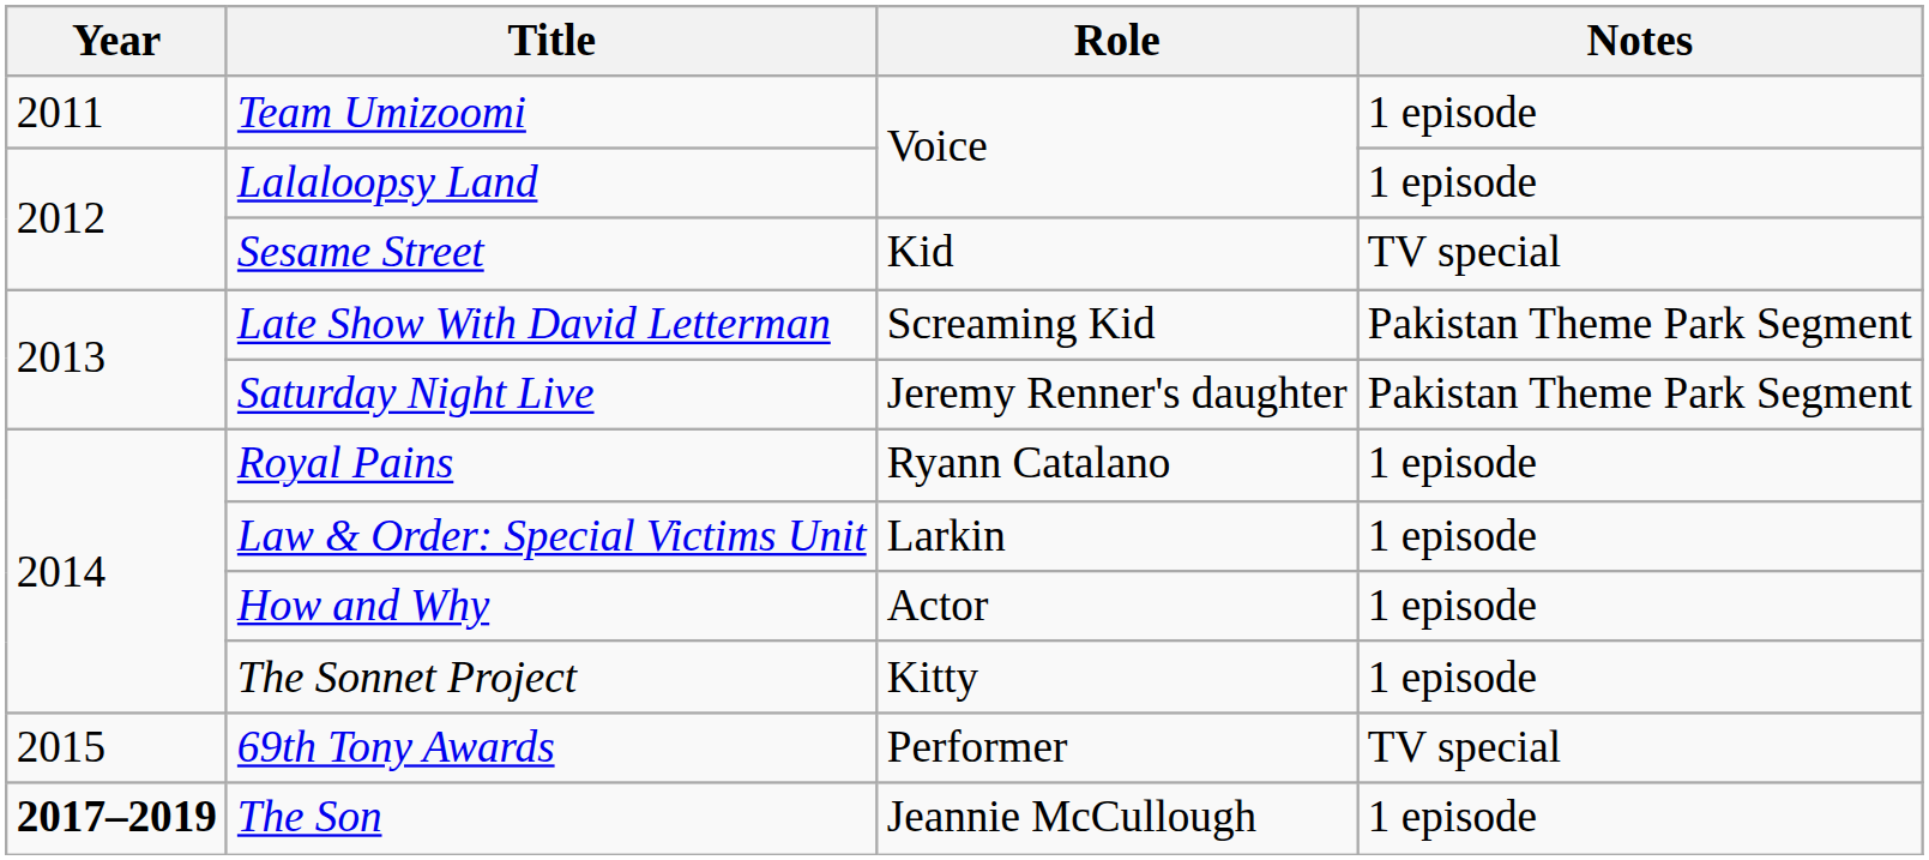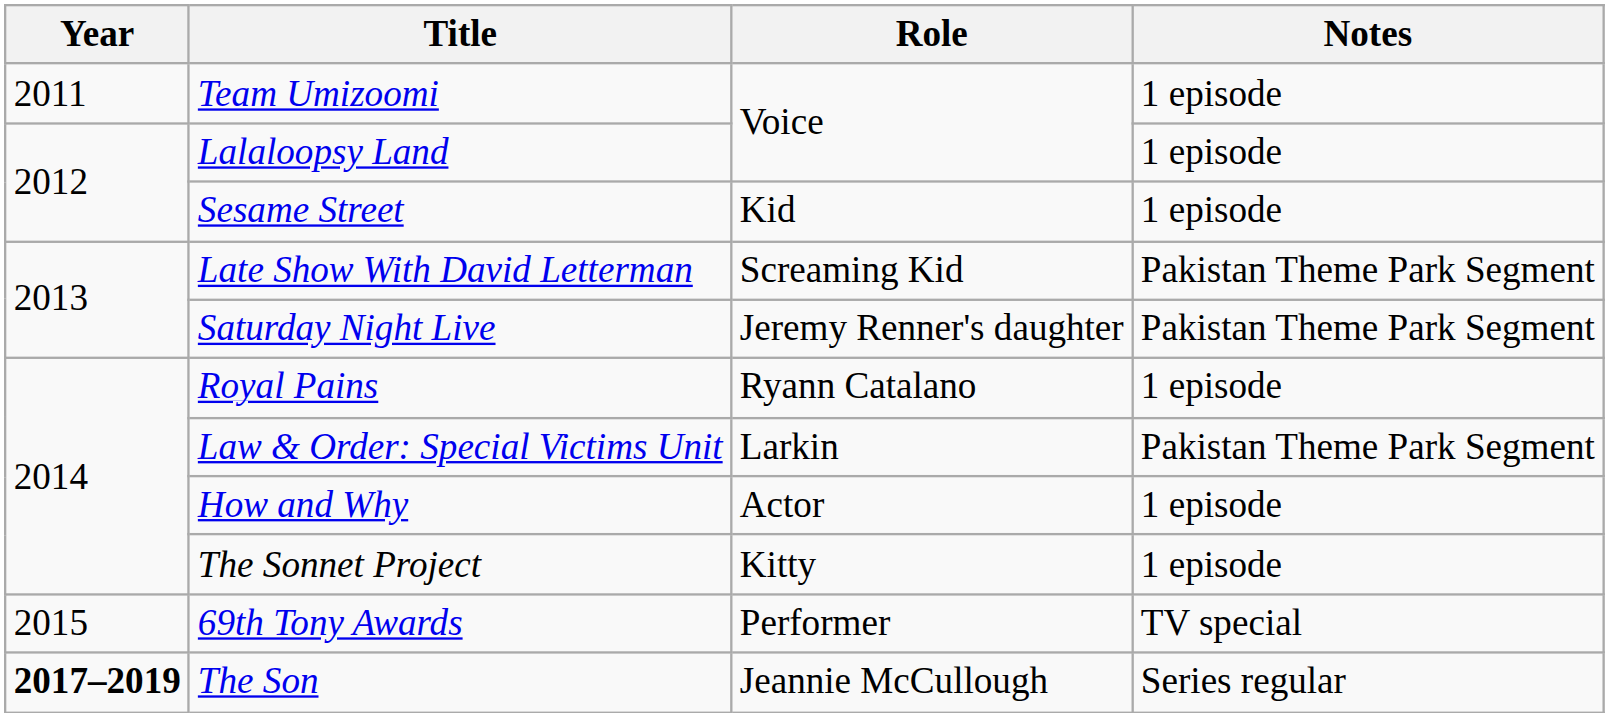Sesame Street | Notes: TV special -> 1 episode
Law & Order: Special Victims Unit | Notes: 1 episode -> Pakistan Theme Park Segment
The Son | Notes: 1 episode -> Series regular
